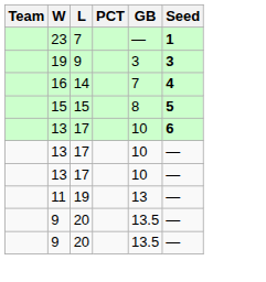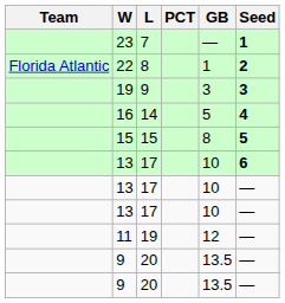+ row: Florida Atlantic | 22 | 8 | 1 | 2
16 | GB: 7 -> 5
11 | GB: 13 -> 12
